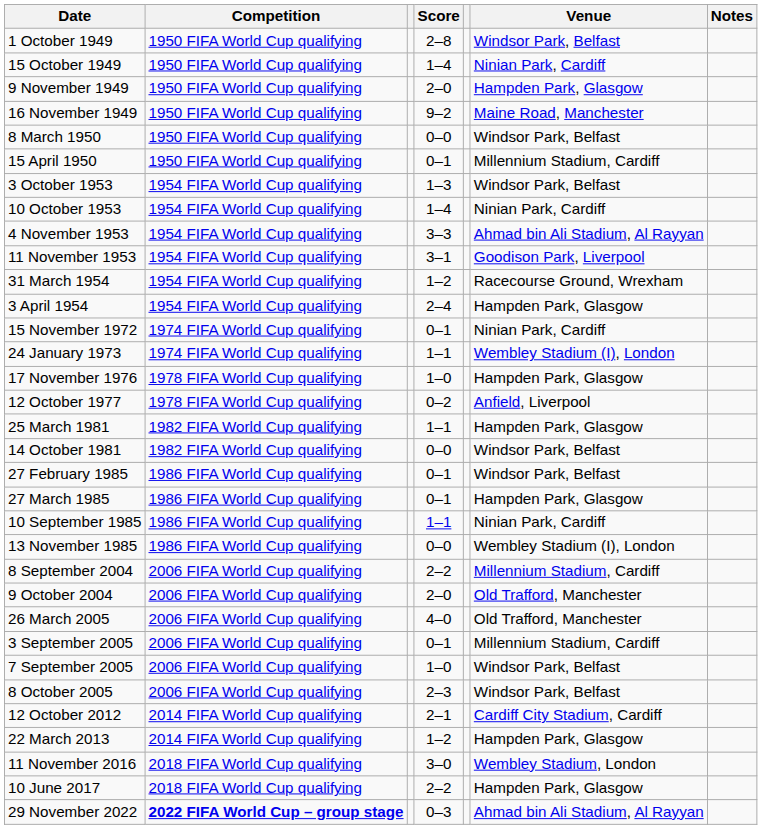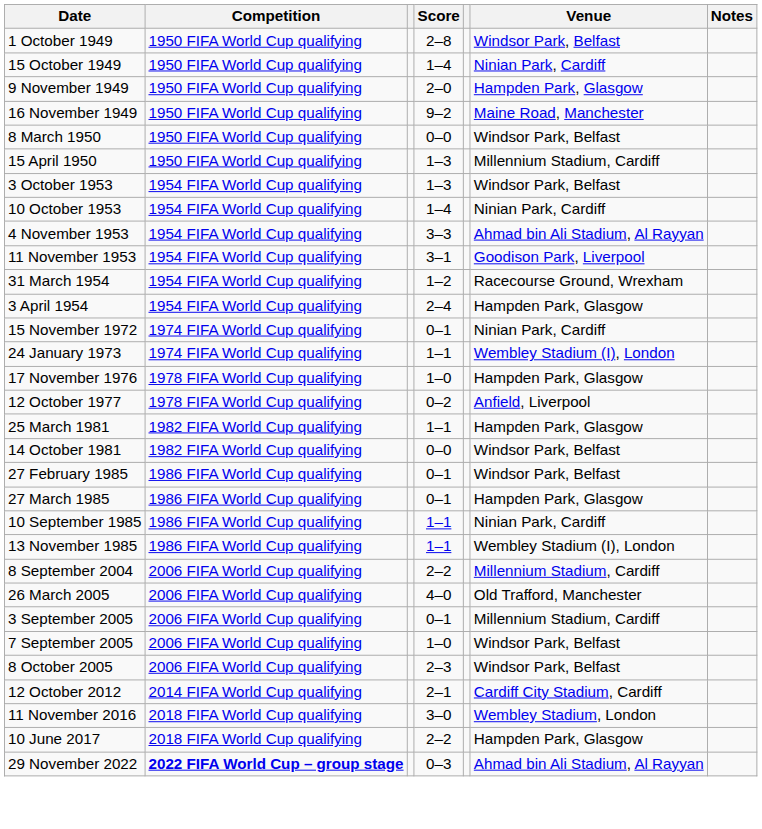15 April 1950 | Score: 0–1 -> 1–3
13 November 1985 | Score: 0–0 -> 1–1
- row: 9 October 2004 | 2006 FIFA World Cup qualifying | 2–0 | Old Trafford, Manchester
- row: 22 March 2013 | 2014 FIFA World Cup qualifying | 1–2 | Hampden Park, Glasgow
